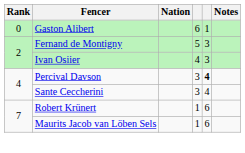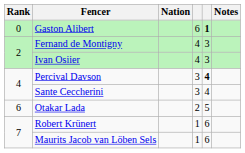Gaston Alibert | column 5: normal -> bold
Fernand de Montigny | column 4: 5 -> 4
+ row: 6 | Otakar Lada | 2 | 5
